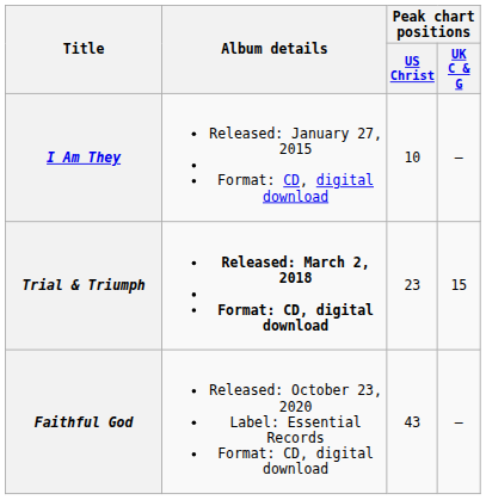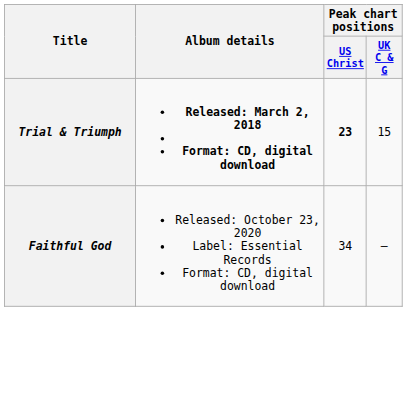- row: I Am They | Released: January 27, 2015 Format: CD, digital download | 10 | —
Trial & Triumph | Peak chart positions / US Christ: normal -> bold
Faithful God | Peak chart positions / US Christ: 43 -> 34
